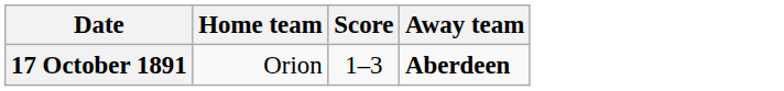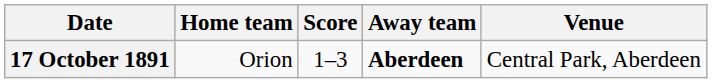+ column: Venue | Central Park, Aberdeen
